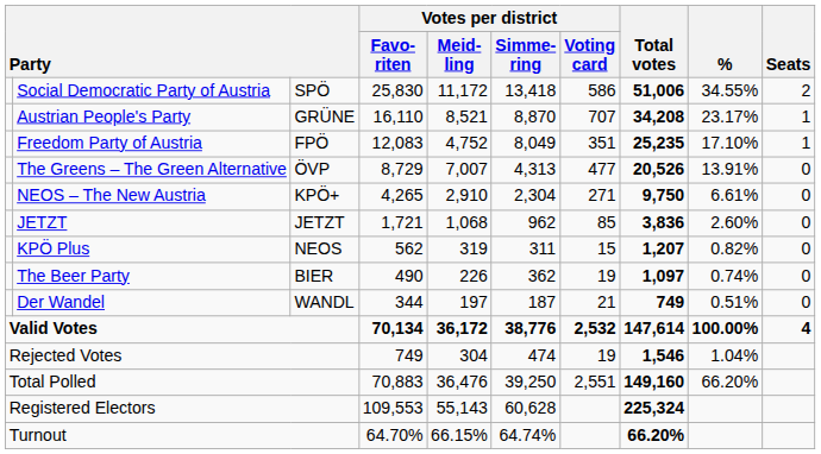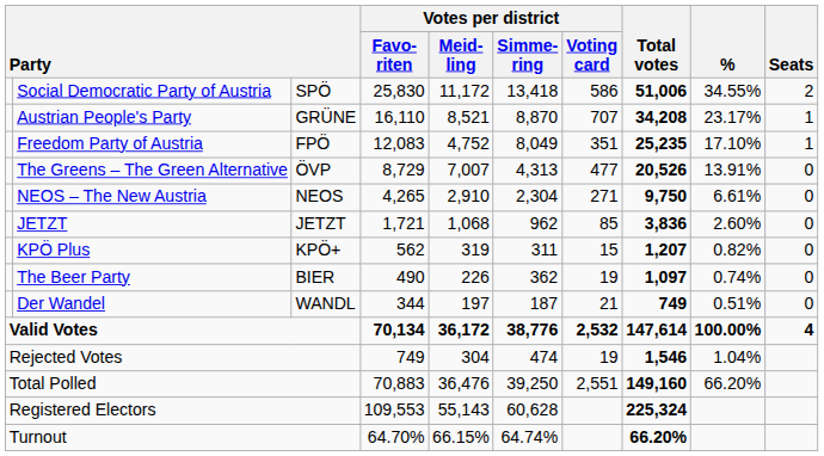NEOS – The New Austria | column 3: KPÖ+ -> NEOS
KPÖ Plus | column 3: NEOS -> KPÖ+
